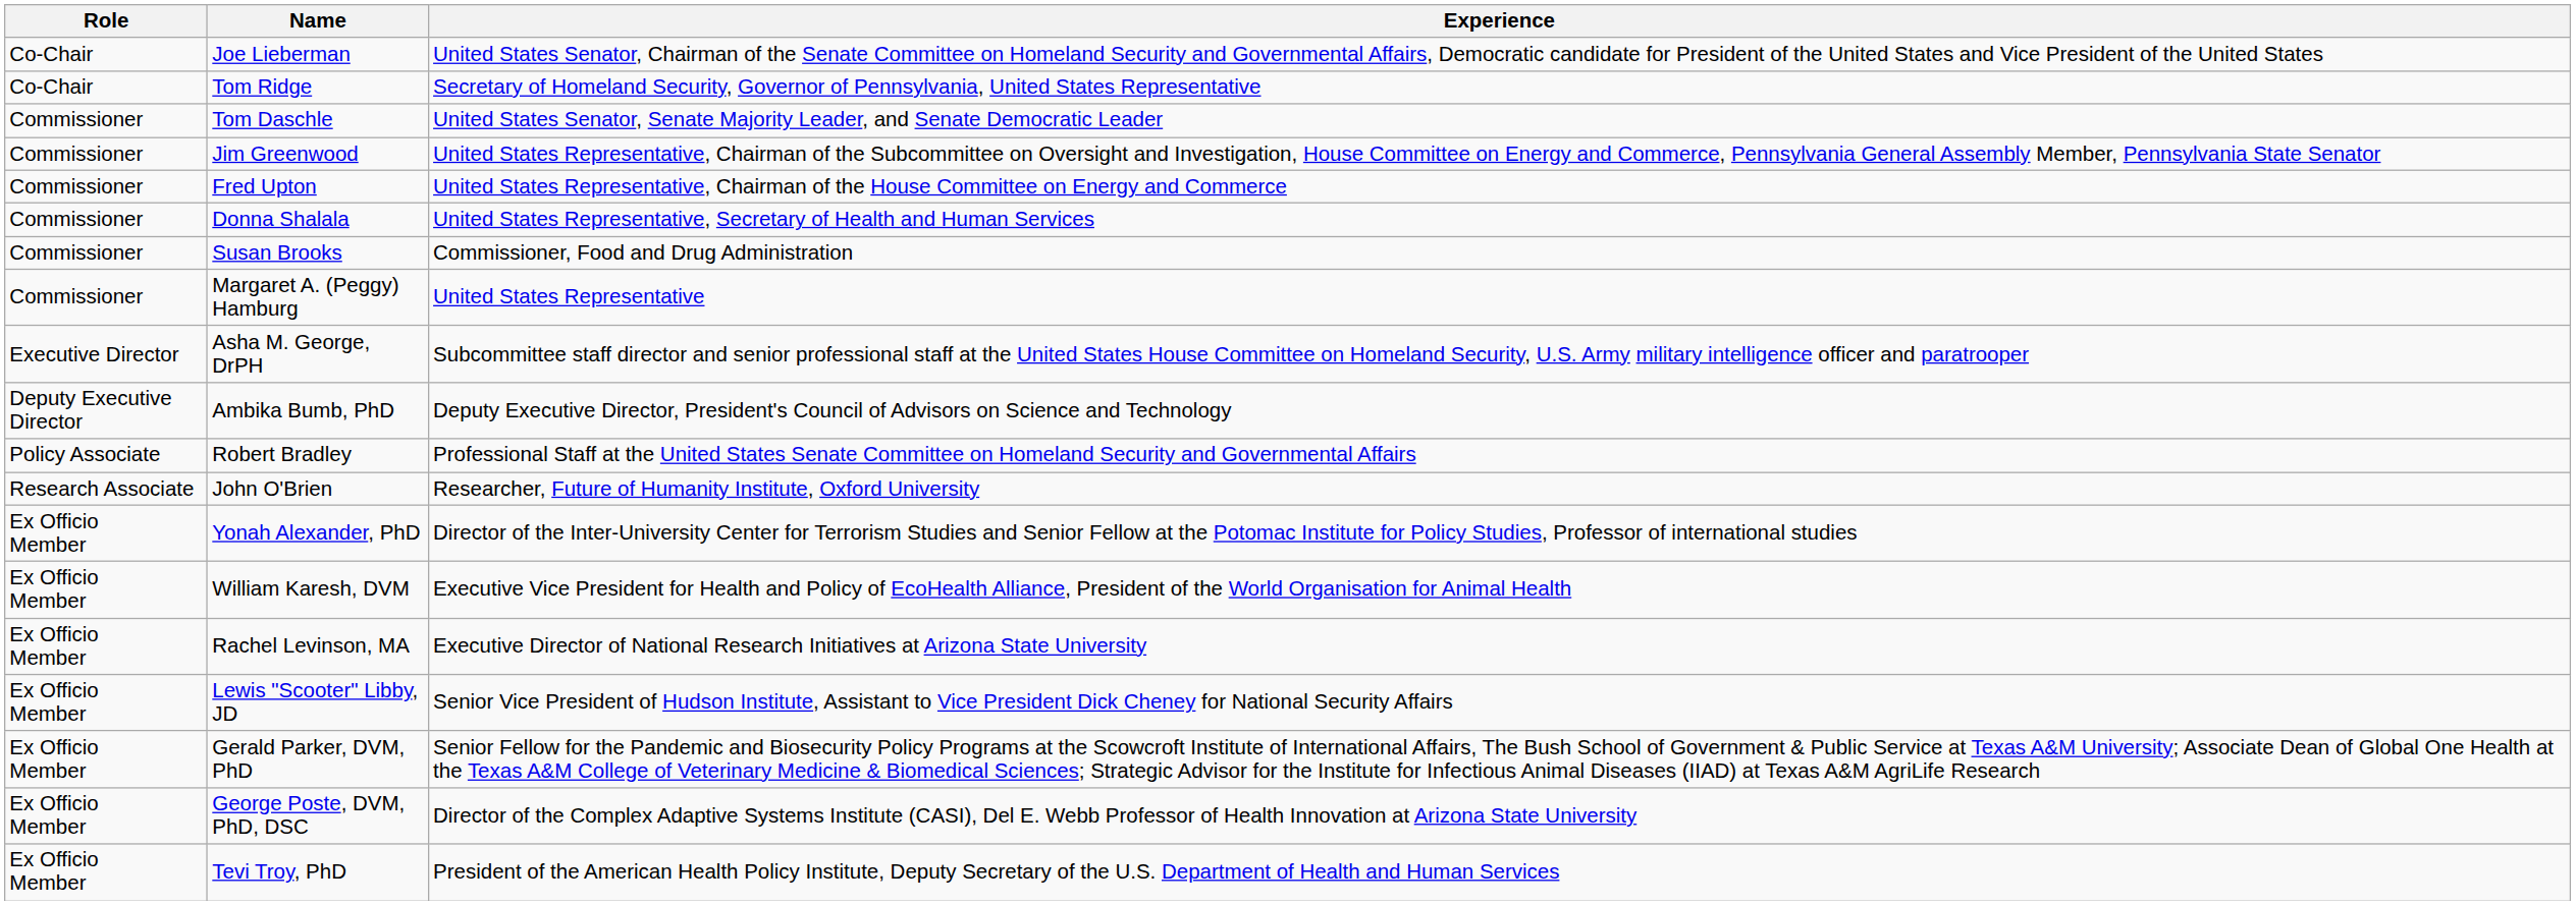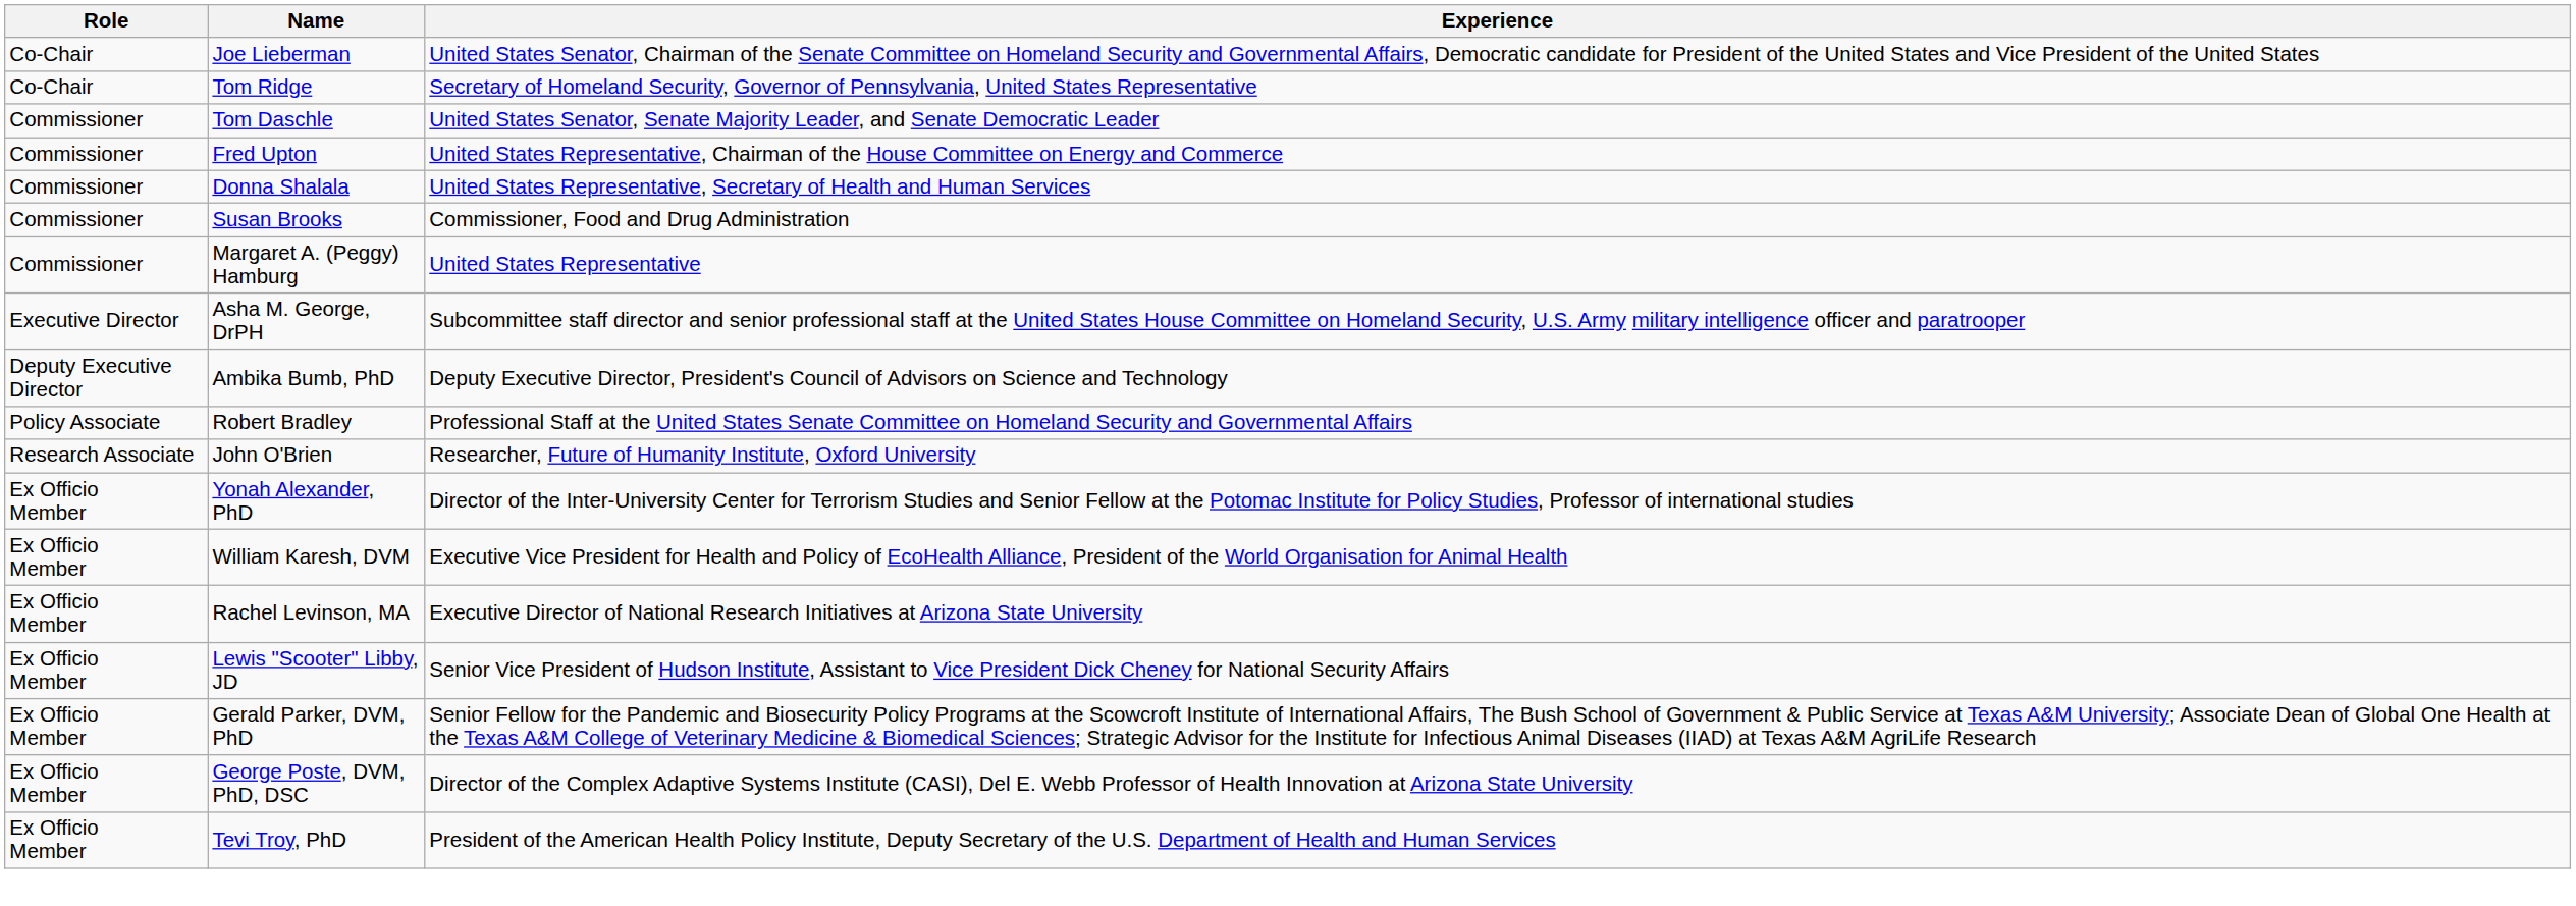- row: Commissioner | Jim Greenwood | United States Representative, Chairman of the Subcommittee on Oversight and Investigation, House Committee on Energy and Commerce, Pennsylvania General Assembly Member, Pennsylvania State Senator
